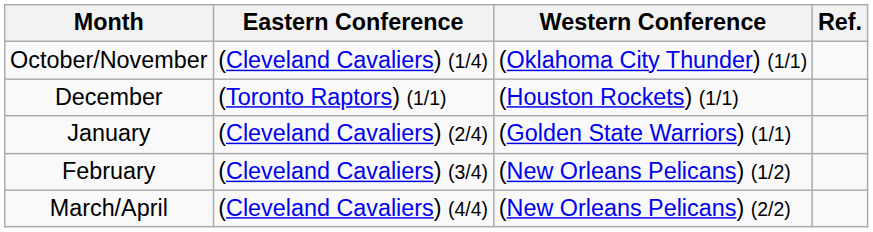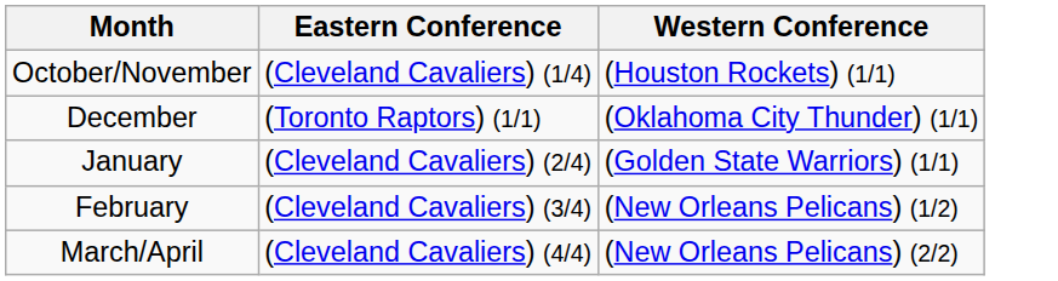- column: Ref.
October/November | Western Conference: (Oklahoma City Thunder) (1/1) -> (Houston Rockets) (1/1)
December | Western Conference: (Houston Rockets) (1/1) -> (Oklahoma City Thunder) (1/1)
